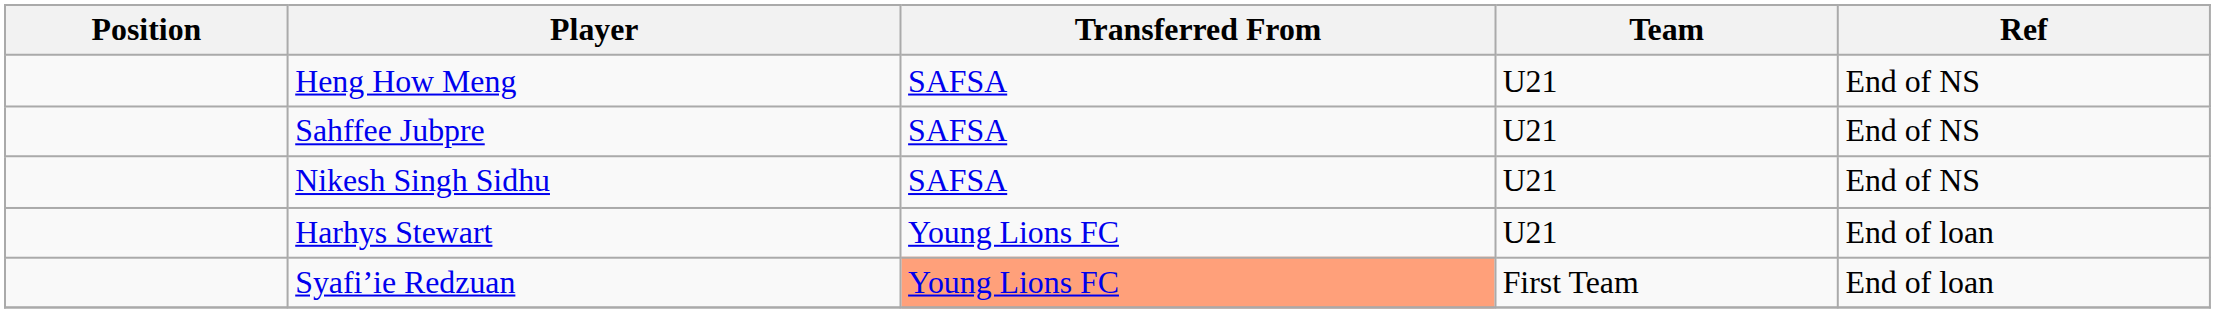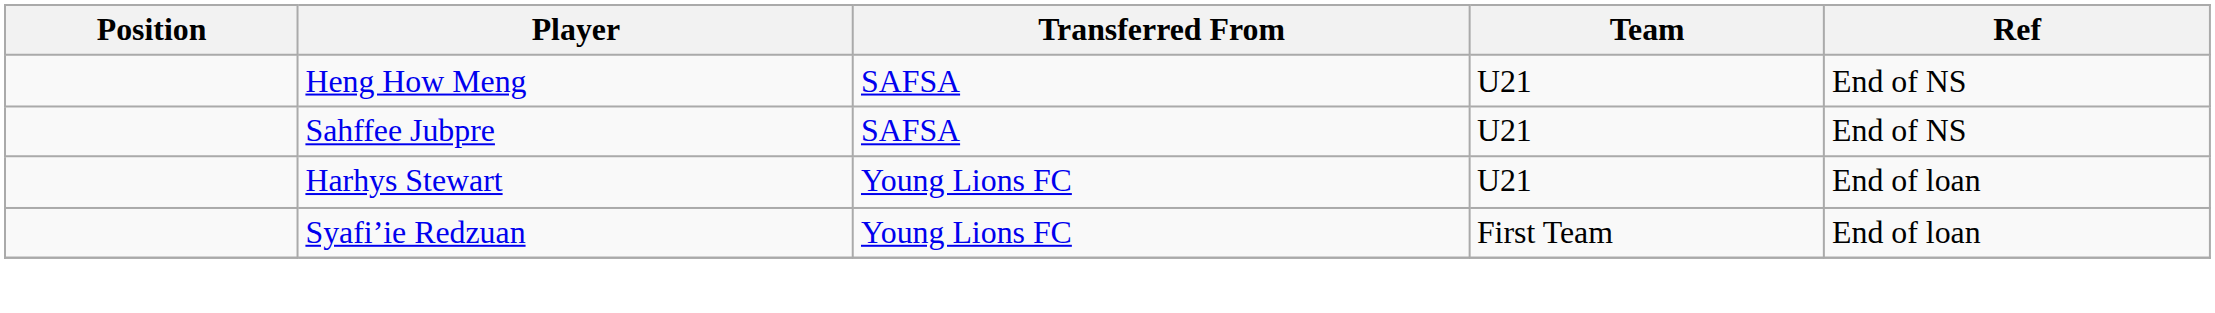- row: Nikesh Singh Sidhu | SAFSA | U21 | End of NS
Syafi’ie Redzuan | Transferred From: lightsalmon background -> no background
